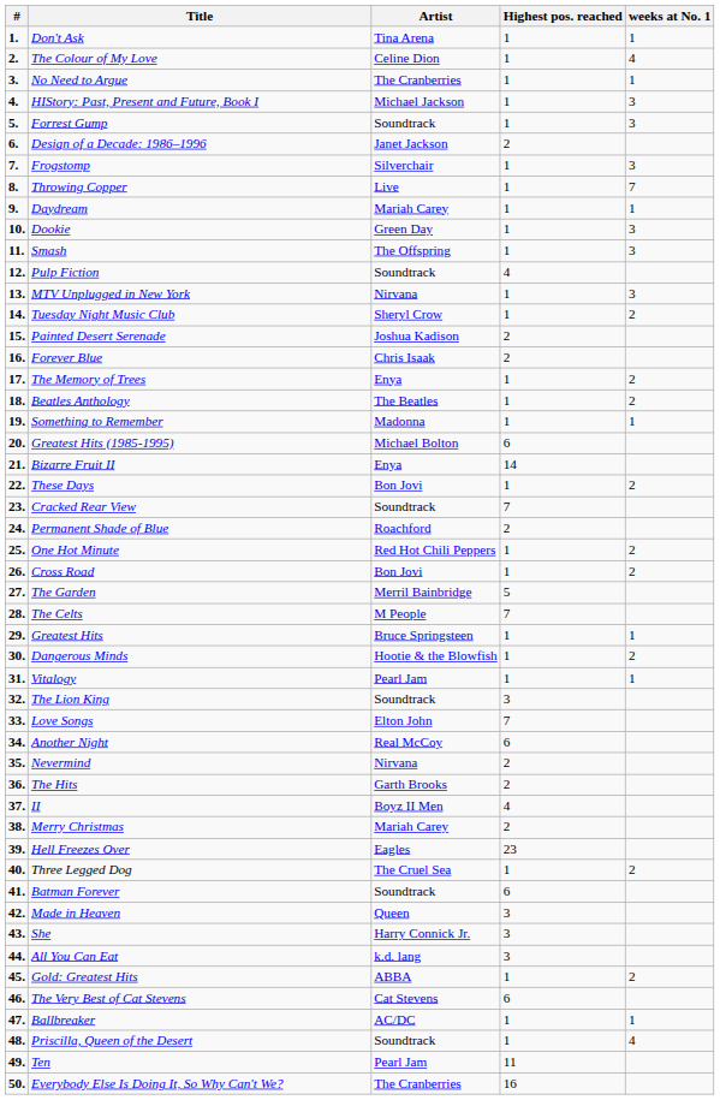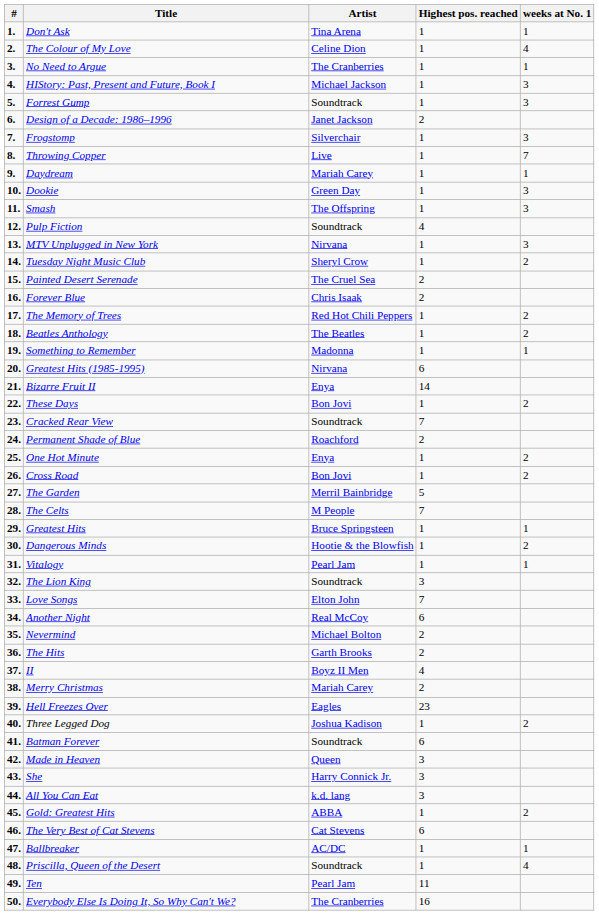Painted Desert Serenade | Artist: Joshua Kadison -> The Cruel Sea
The Memory of Trees | Artist: Enya -> Red Hot Chili Peppers
Greatest Hits (1985-1995) | Artist: Michael Bolton -> Nirvana
One Hot Minute | Artist: Red Hot Chili Peppers -> Enya
Nevermind | Artist: Nirvana -> Michael Bolton
Three Legged Dog | Artist: The Cruel Sea -> Joshua Kadison
